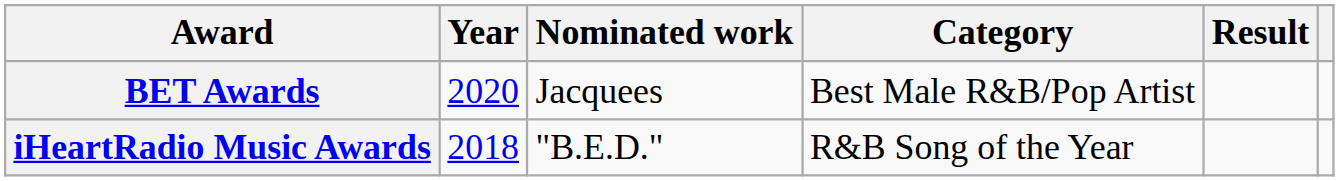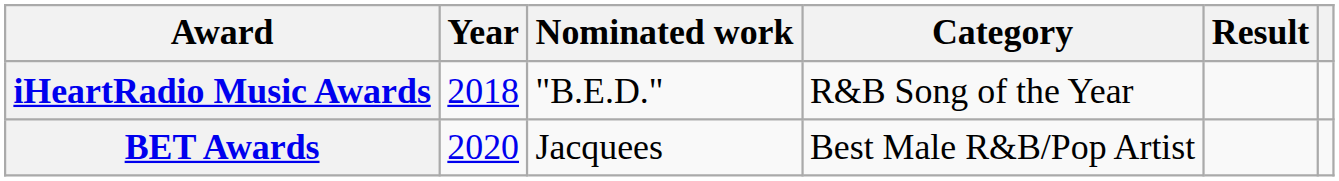rows swapped: iHeartRadio Music Awards <-> BET Awards
